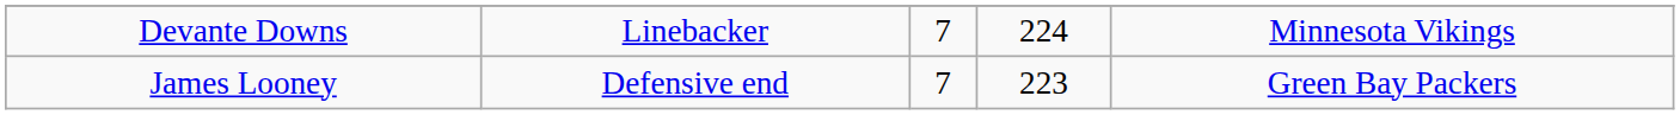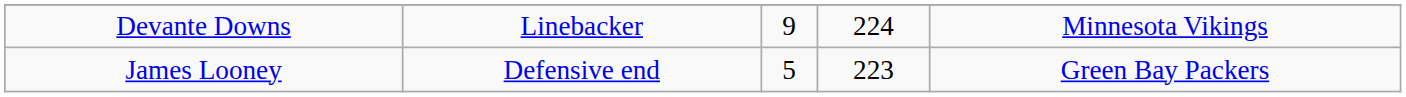Devante Downs | column 3: 7 -> 9
James Looney | column 3: 7 -> 5
